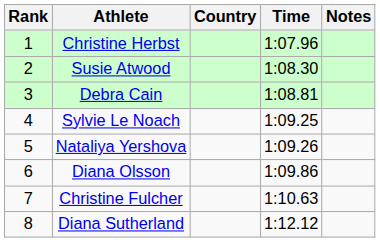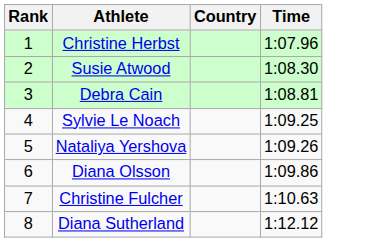- column: Notes
